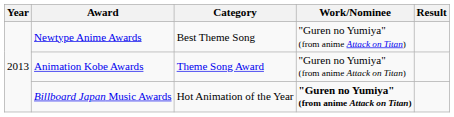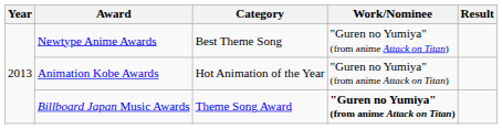Animation Kobe Awards | Category: Theme Song Award -> Hot Animation of the Year
Billboard Japan Music Awards | Category: Hot Animation of the Year -> Theme Song Award
